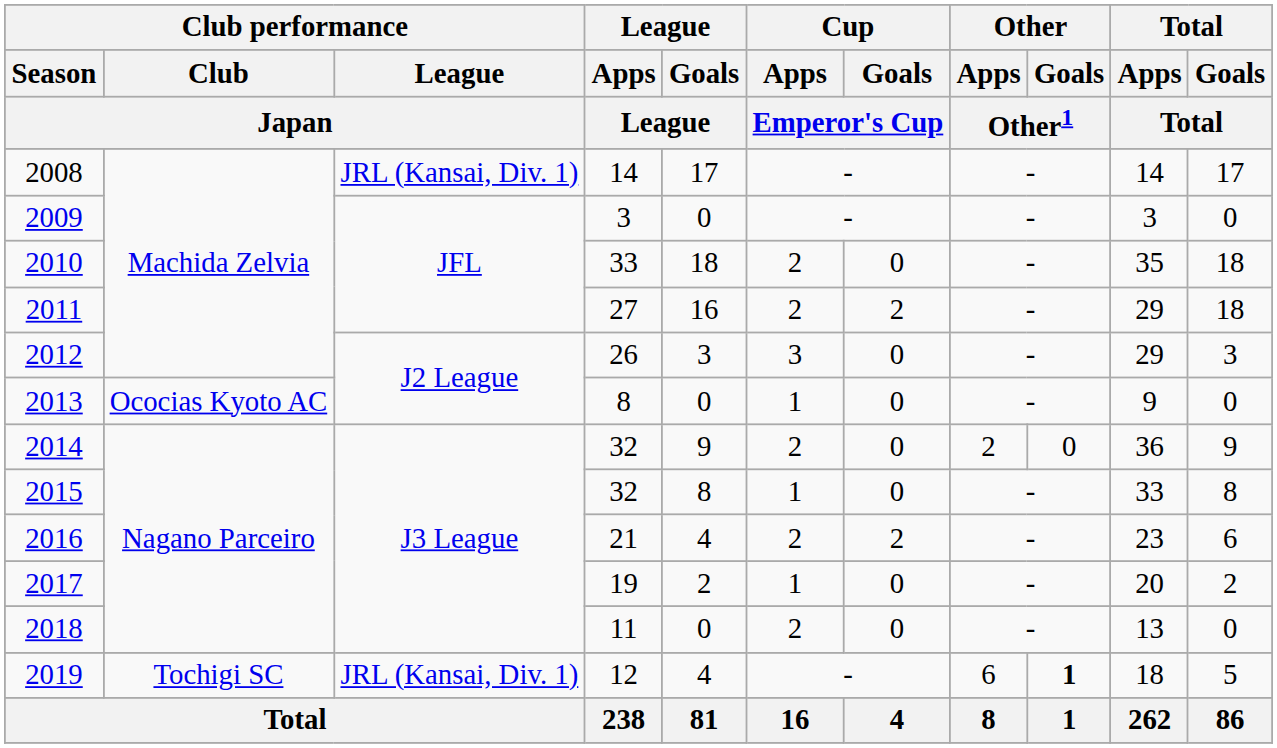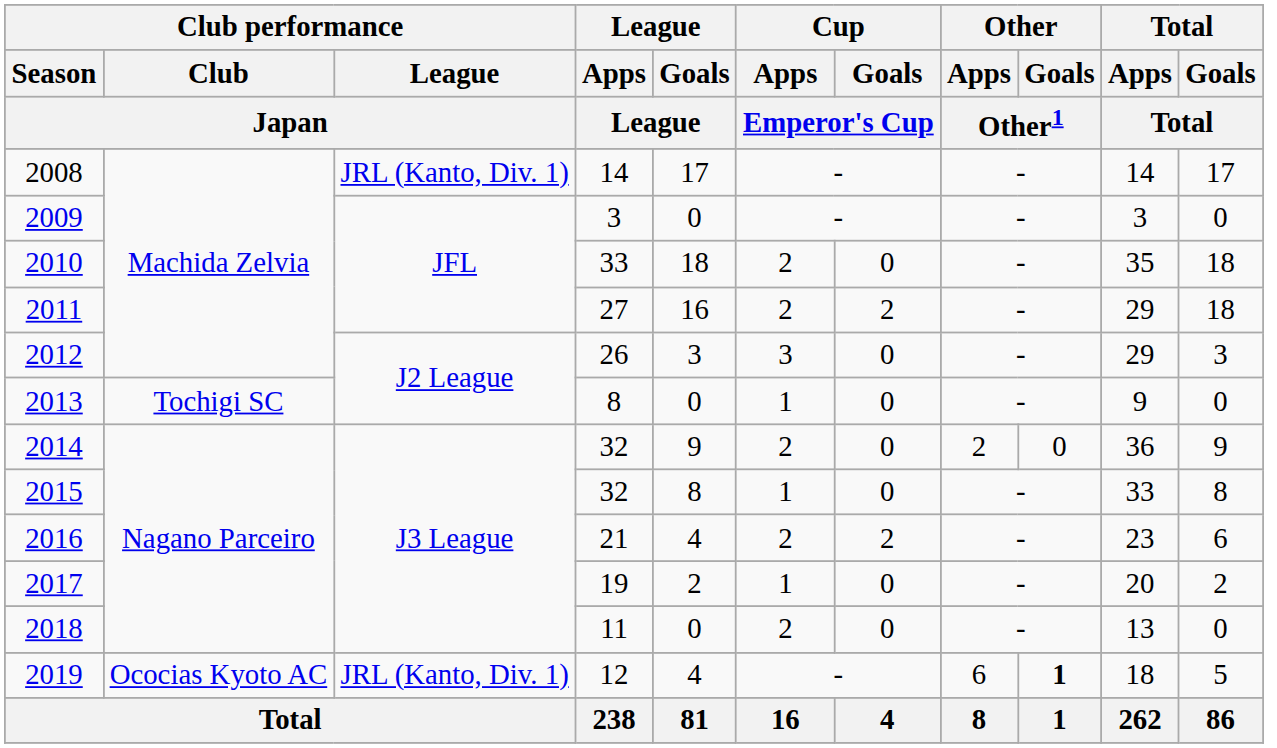2008 | Club performance / League / Japan: JRL (Kansai, Div. 1) -> JRL (Kanto, Div. 1)
2013 | Club performance / Club / Japan: Ococias Kyoto AC -> Tochigi SC
2019 | Club performance / Club / Japan: Tochigi SC -> Ococias Kyoto AC
2019 | Club performance / League / Japan: JRL (Kansai, Div. 1) -> JRL (Kanto, Div. 1)
